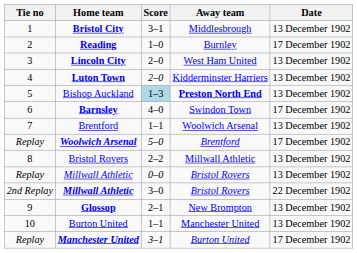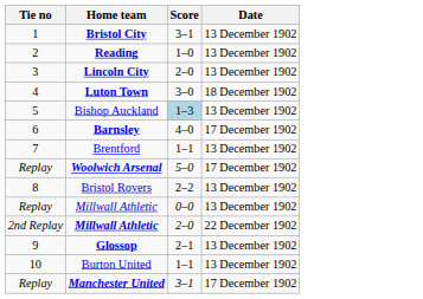- column: Away team | Middlesbrough | Burnley | West Ham United | Kidderminster Harriers | Preston North End | Swindon Town | Woolwich Arsenal | Brentford | Millwall Athletic | Bristol Rovers | Bristol Rovers | New Brompton | Manchester United | Burton United
Reading | Date: 17 December 1902 -> 13 December 1902
Luton Town | Score: 2–0 -> 3–0
Luton Town | Date: 13 December 1902 -> 18 December 1902
2nd Replay / Millwall Athletic | Score: 3–0 -> 2–0
